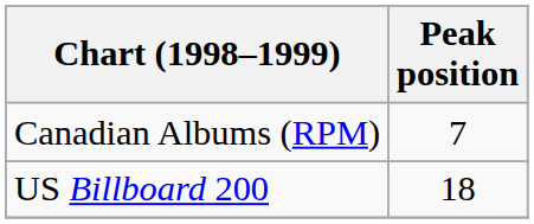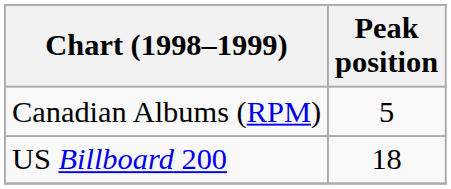Canadian Albums (RPM) | Peak position: 7 -> 5
